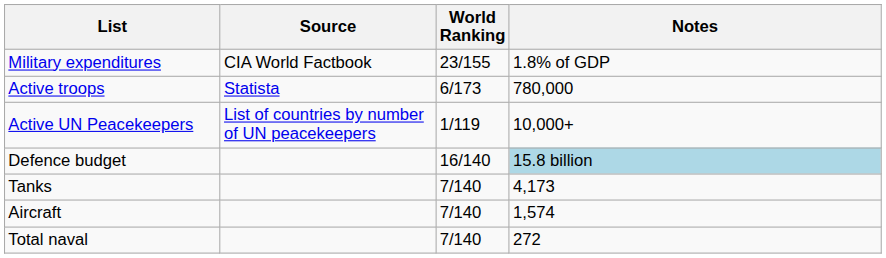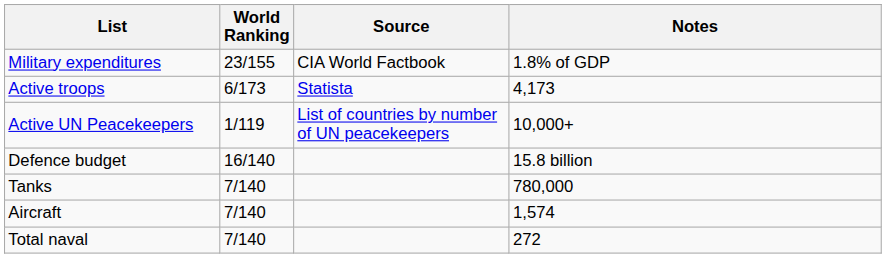columns swapped: World Ranking <-> Source
Active troops | Notes: 780,000 -> 4,173
Defence budget | Notes: lightblue background -> no background
Tanks | Notes: 4,173 -> 780,000
